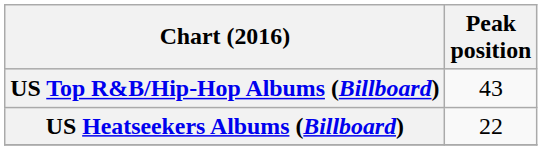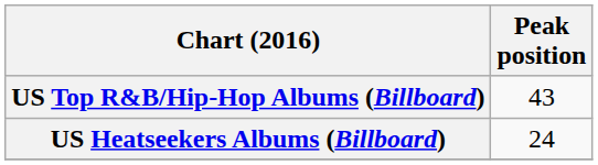US Heatseekers Albums (Billboard) | Peak position: 22 -> 24
